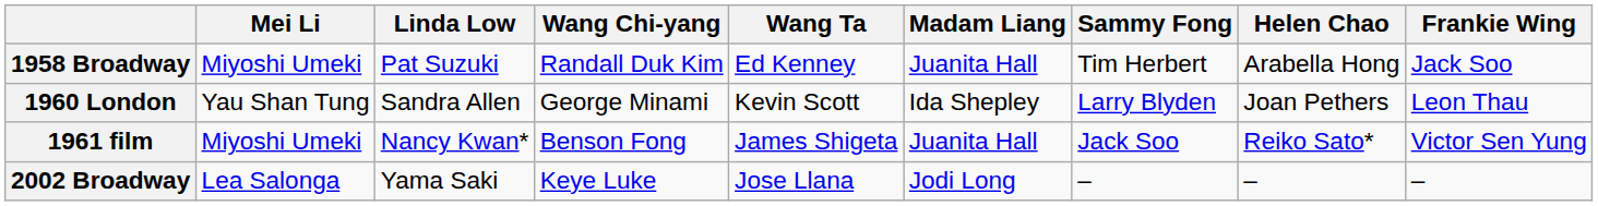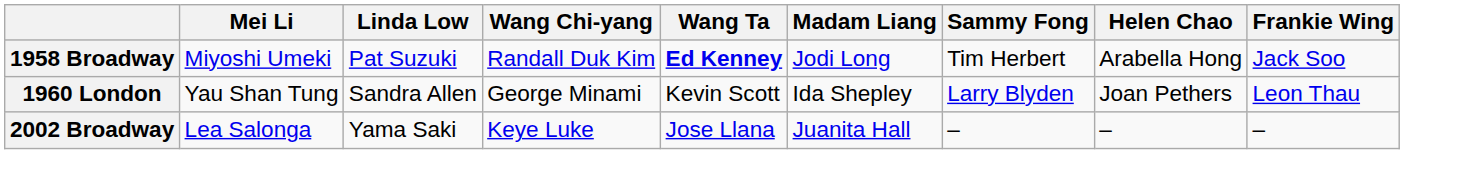1958 Broadway | Wang Ta: normal -> bold
1958 Broadway | Madam Liang: Juanita Hall -> Jodi Long
- row: 1961 film | Miyoshi Umeki | Nancy Kwan* | Benson Fong | James Shigeta | Juanita Hall | Jack Soo | Reiko Sato* | Victor Sen Yung
2002 Broadway | Madam Liang: Jodi Long -> Juanita Hall
